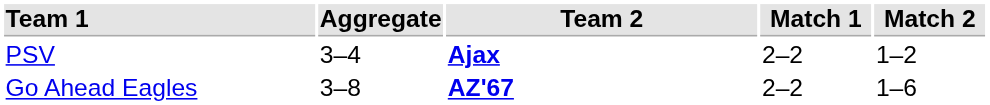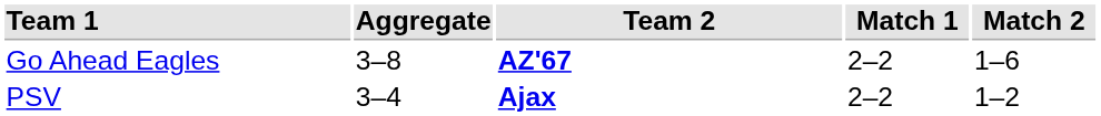rows swapped: Go Ahead Eagles <-> PSV
